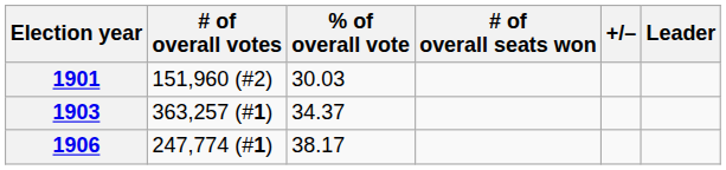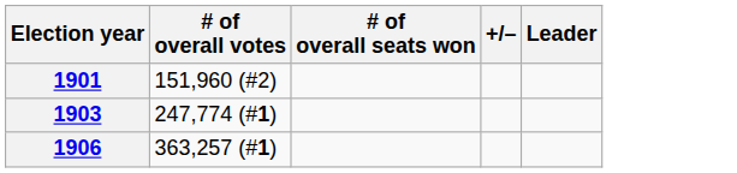- column: % of overall vote | 30.03 | 34.37 | 38.17
1903 | # of overall votes: 363,257 (#1) -> 247,774 (#1)
1906 | # of overall votes: 247,774 (#1) -> 363,257 (#1)
